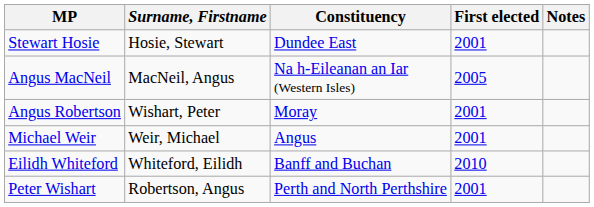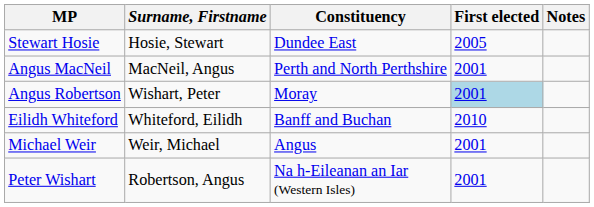Stewart Hosie | First elected: 2001 -> 2005
Angus MacNeil | Constituency: Na h-Eileanan an Iar (Western Isles) -> Perth and North Perthshire
Angus MacNeil | First elected: 2005 -> 2001
Angus Robertson | First elected: no background -> lightblue background
rows swapped: Eilidh Whiteford <-> Michael Weir
Peter Wishart | Constituency: Perth and North Perthshire -> Na h-Eileanan an Iar (Western Isles)
